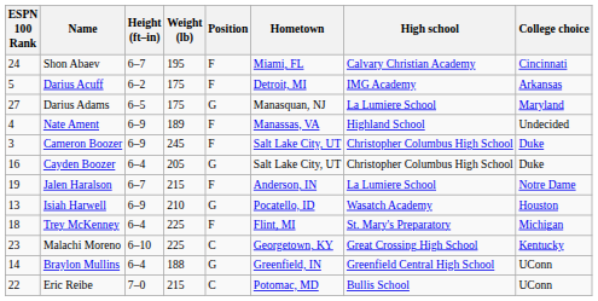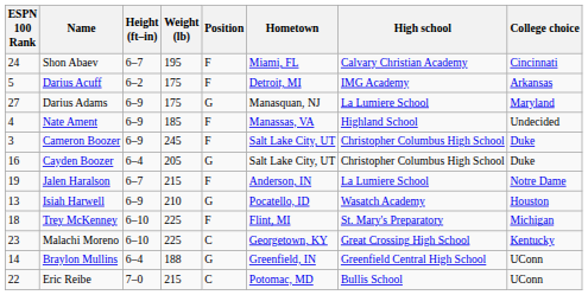Darius Adams | Height (ft–in): 6–5 -> 6–9
Nate Ament | Weight (lb): 189 -> 185
Trey McKenney | Height (ft–in): 6–4 -> 6–10
